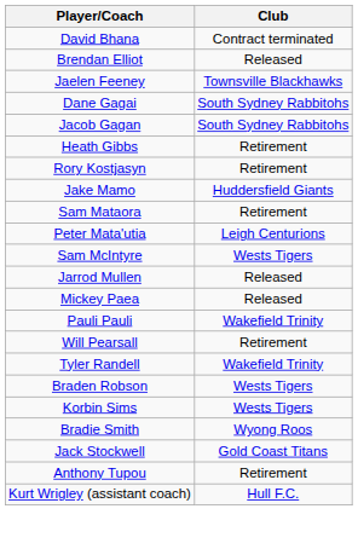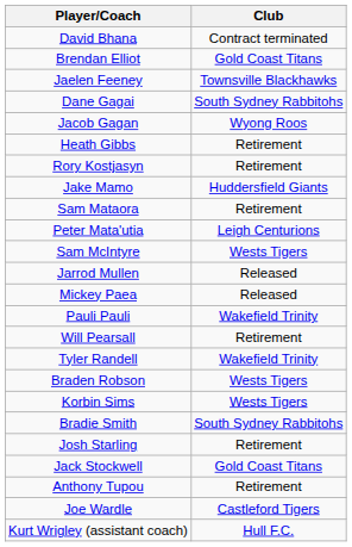Brendan Elliot | Club: Released -> Gold Coast Titans
Jacob Gagan | Club: South Sydney Rabbitohs -> Wyong Roos
Bradie Smith | Club: Wyong Roos -> South Sydney Rabbitohs
+ row: Josh Starling | Retirement
+ row: Joe Wardle | Castleford Tigers
